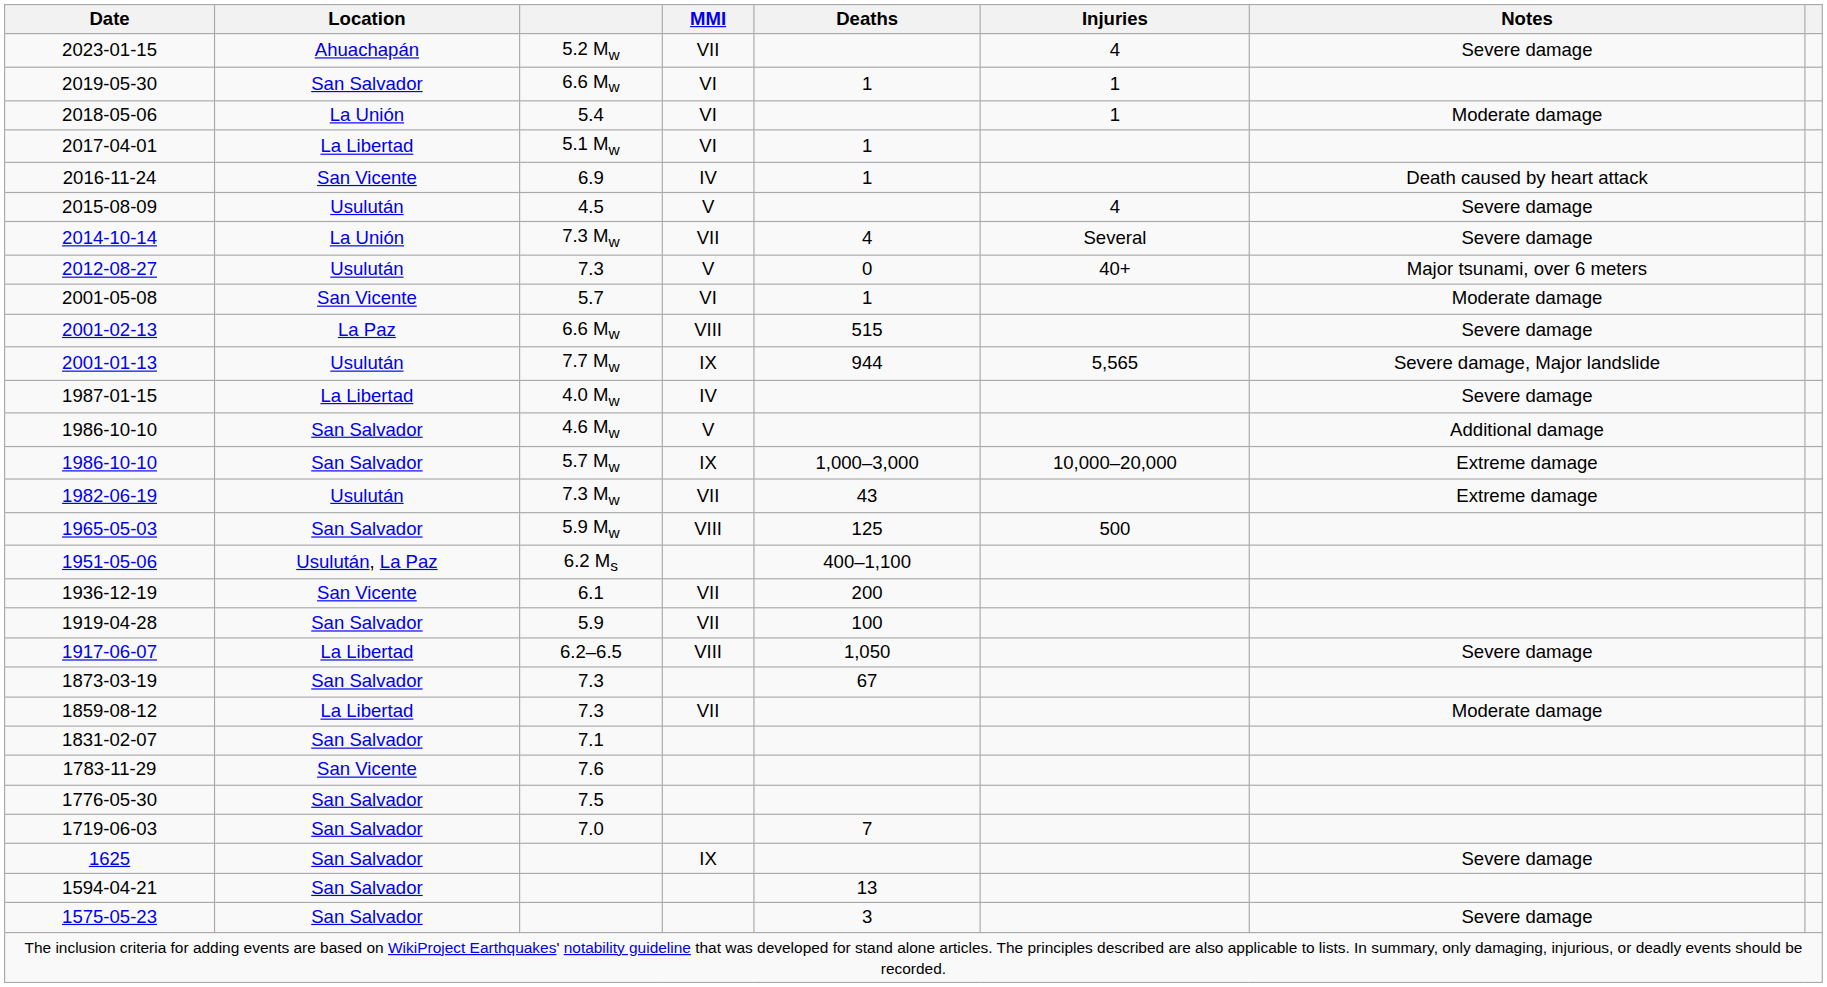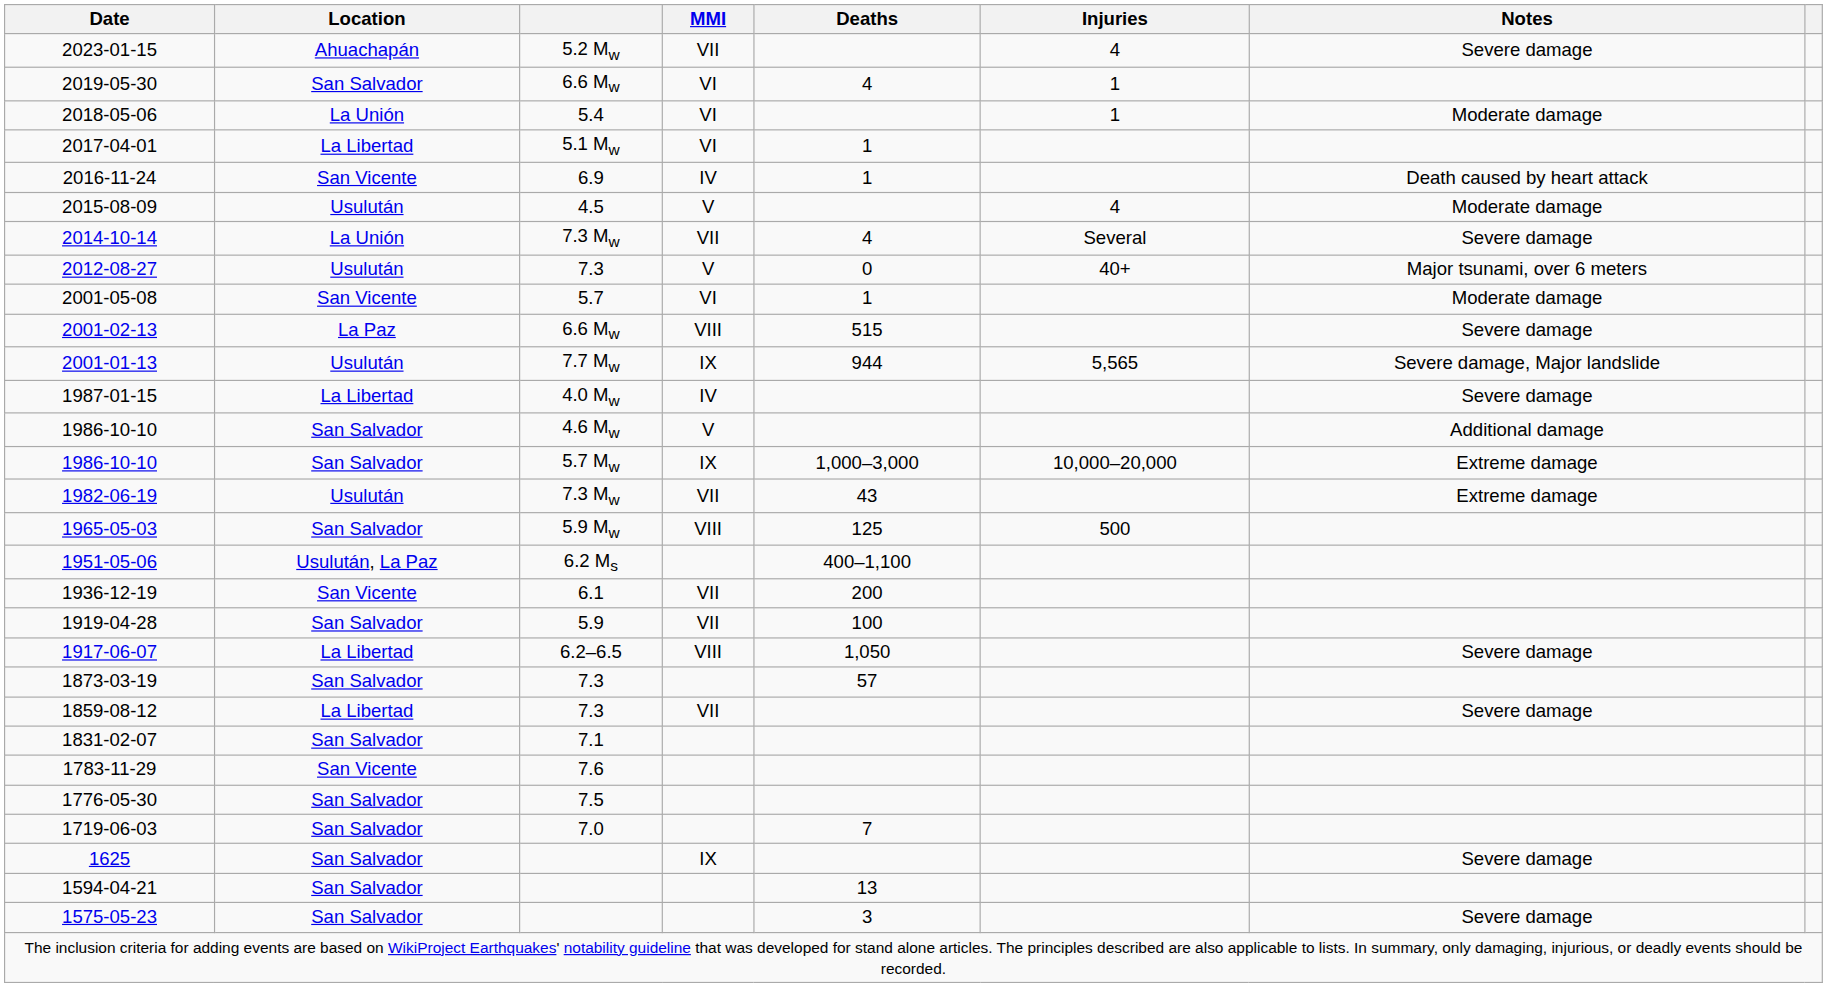2019-05-30 | Deaths: 1 -> 4
2015-08-09 | Notes: Severe damage -> Moderate damage
1873-03-19 | Deaths: 67 -> 57
1859-08-12 | Notes: Moderate damage -> Severe damage
